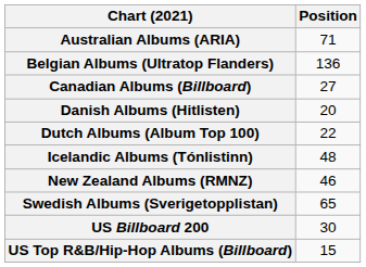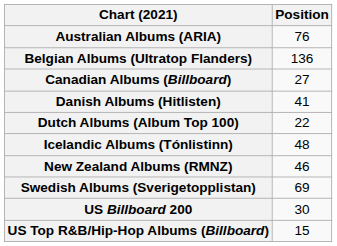Australian Albums (ARIA) | Position: 71 -> 76
Danish Albums (Hitlisten) | Position: 20 -> 41
Swedish Albums (Sverigetopplistan) | Position: 65 -> 69
